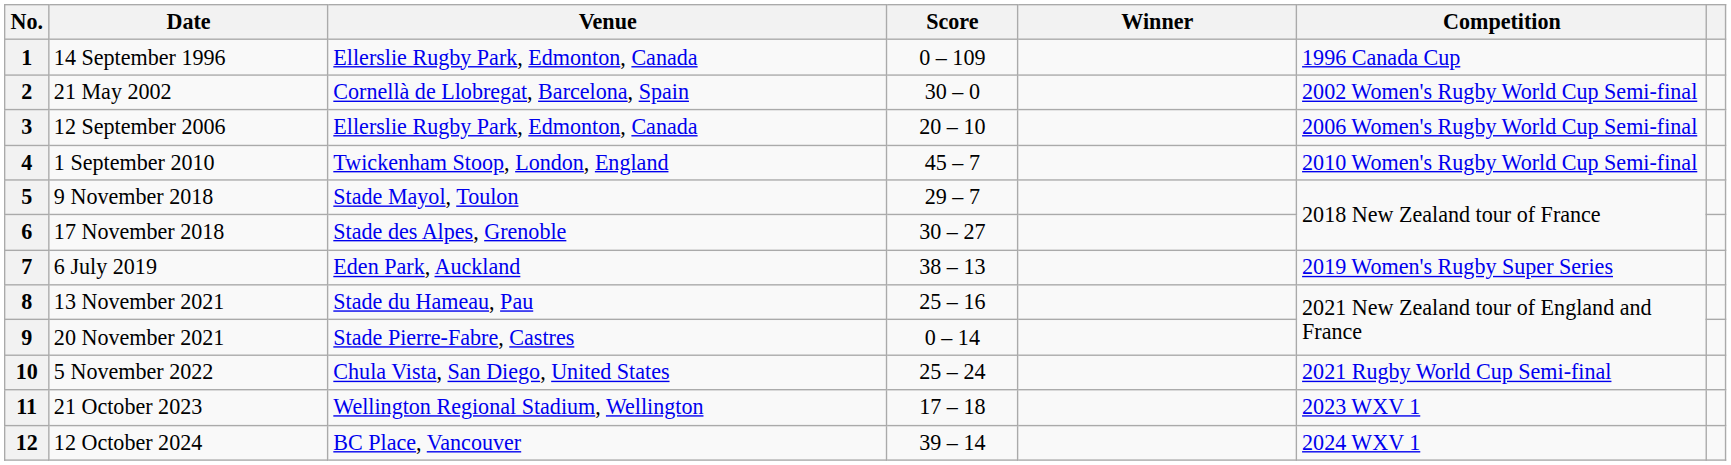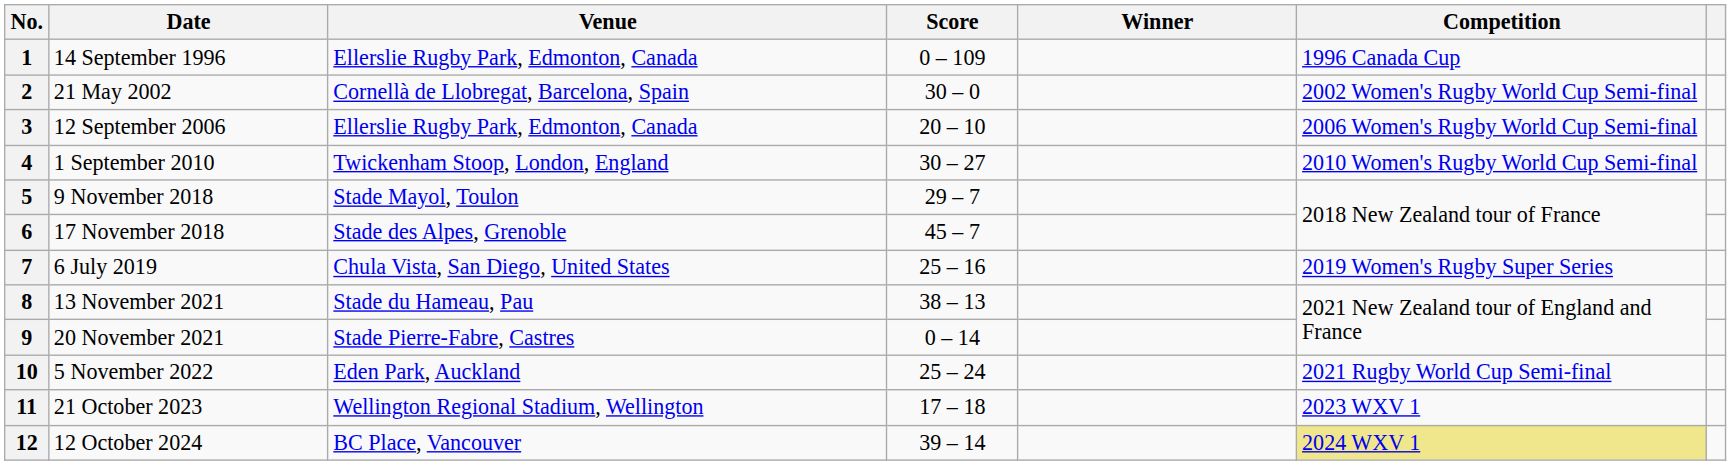4 | Score: 45 – 7 -> 30 – 27
6 | Score: 30 – 27 -> 45 – 7
7 | Venue: Eden Park, Auckland -> Chula Vista, San Diego, United States
7 | Score: 38 – 13 -> 25 – 16
8 | Score: 25 – 16 -> 38 – 13
10 | Venue: Chula Vista, San Diego, United States -> Eden Park, Auckland
12 | Competition: no background -> khaki background
